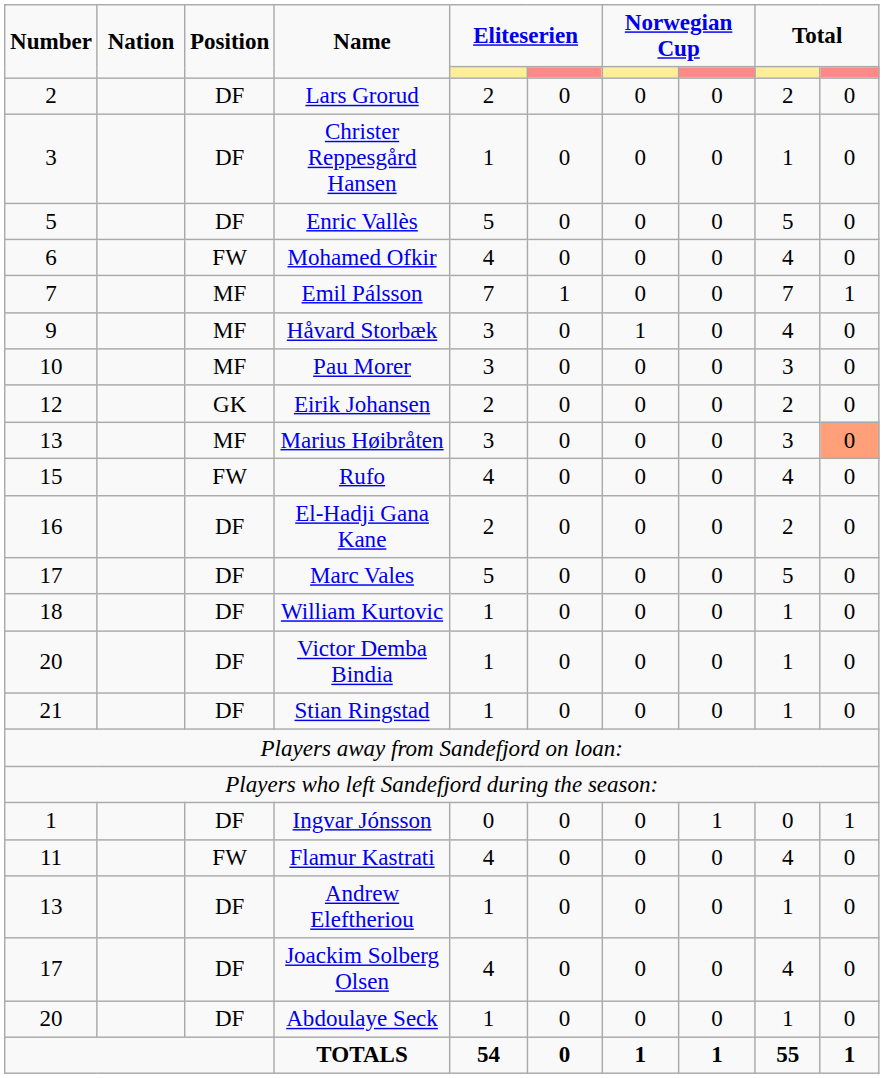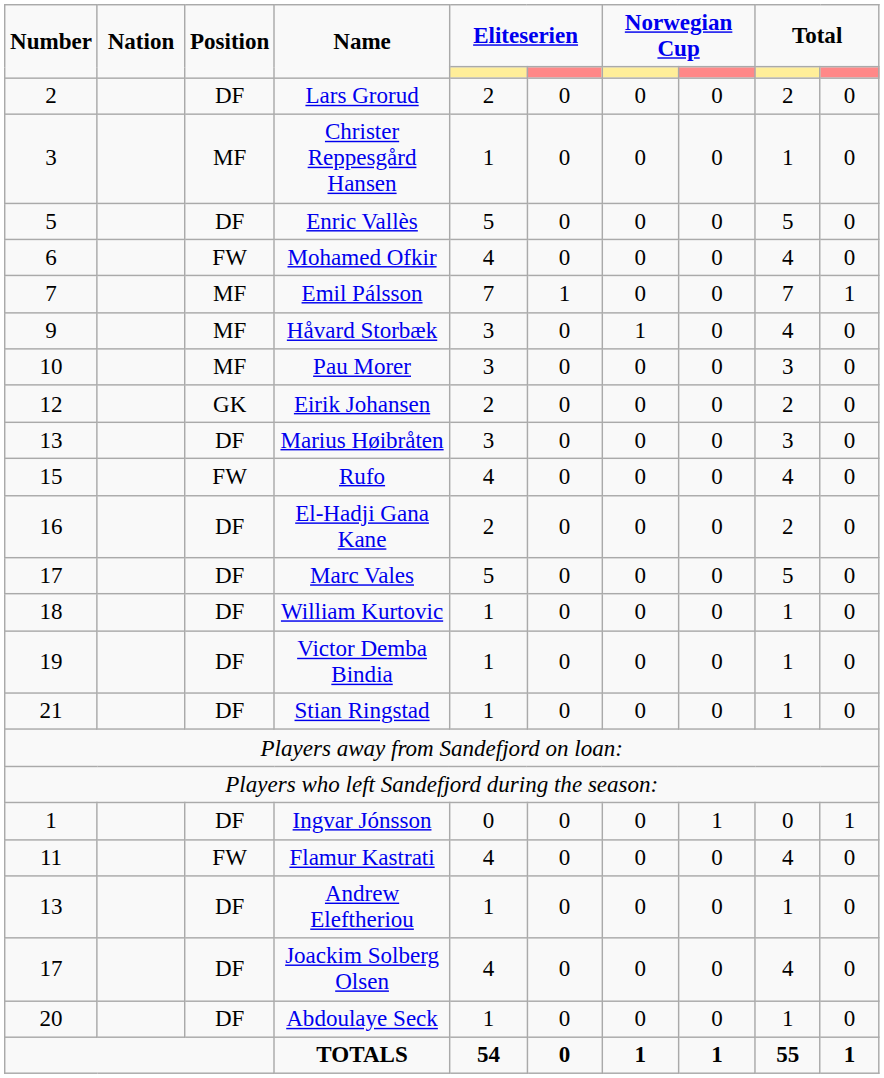Christer Reppesgård Hansen | Position: DF -> MF
Marius Høibråten | Position: MF -> DF
Marius Høibråten | column 10: lightsalmon background -> no background
Victor Demba Bindia | Number: 20 -> 19
